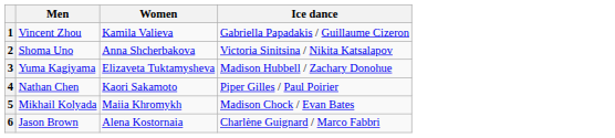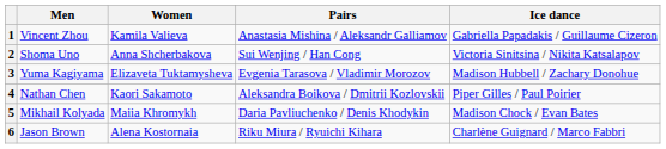+ column: Pairs | Anastasia Mishina / Aleksandr Galliamov | Sui Wenjing / Han Cong | Evgenia Tarasova / Vladimir Morozov | Aleksandra Boikova / Dmitrii Kozlovskii | Daria Pavliuchenko / Denis Khodykin | Riku Miura / Ryuichi Kihara
